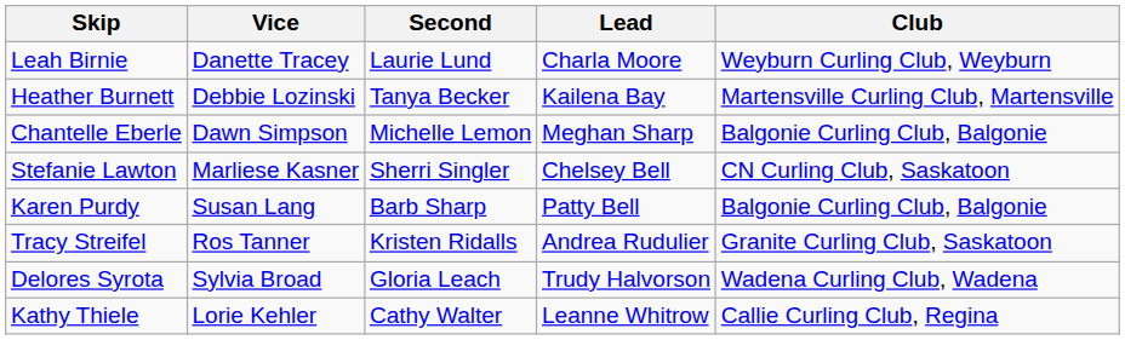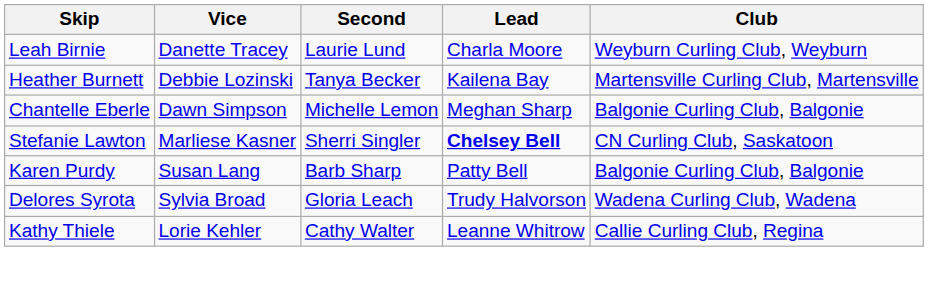Stefanie Lawton | Lead: normal -> bold
- row: Tracy Streifel | Ros Tanner | Kristen Ridalls | Andrea Rudulier | Granite Curling Club, Saskatoon
